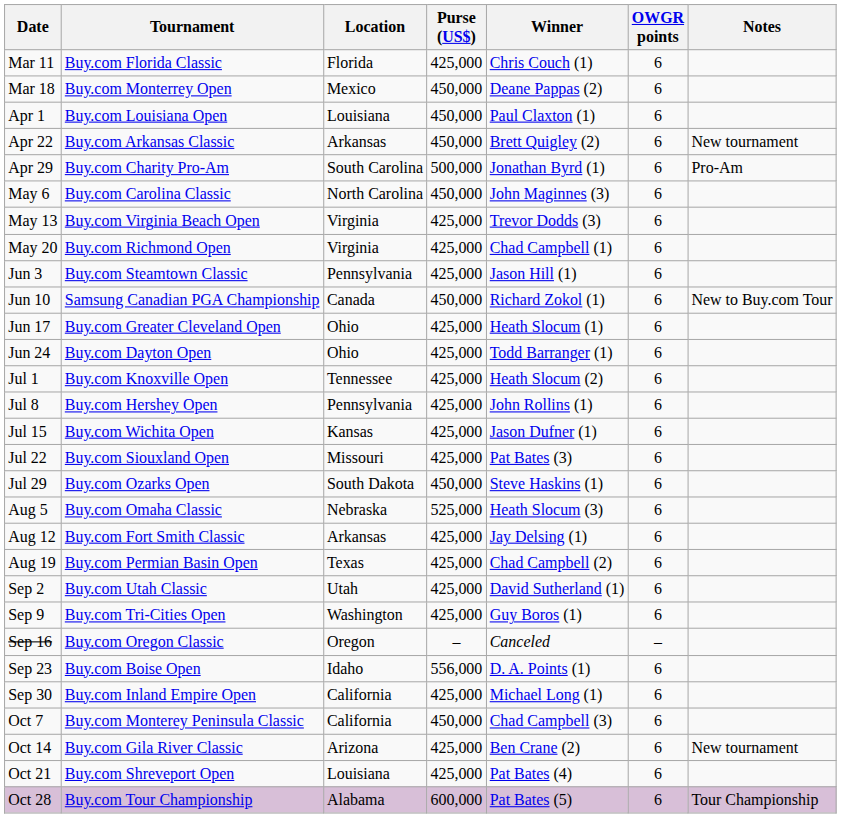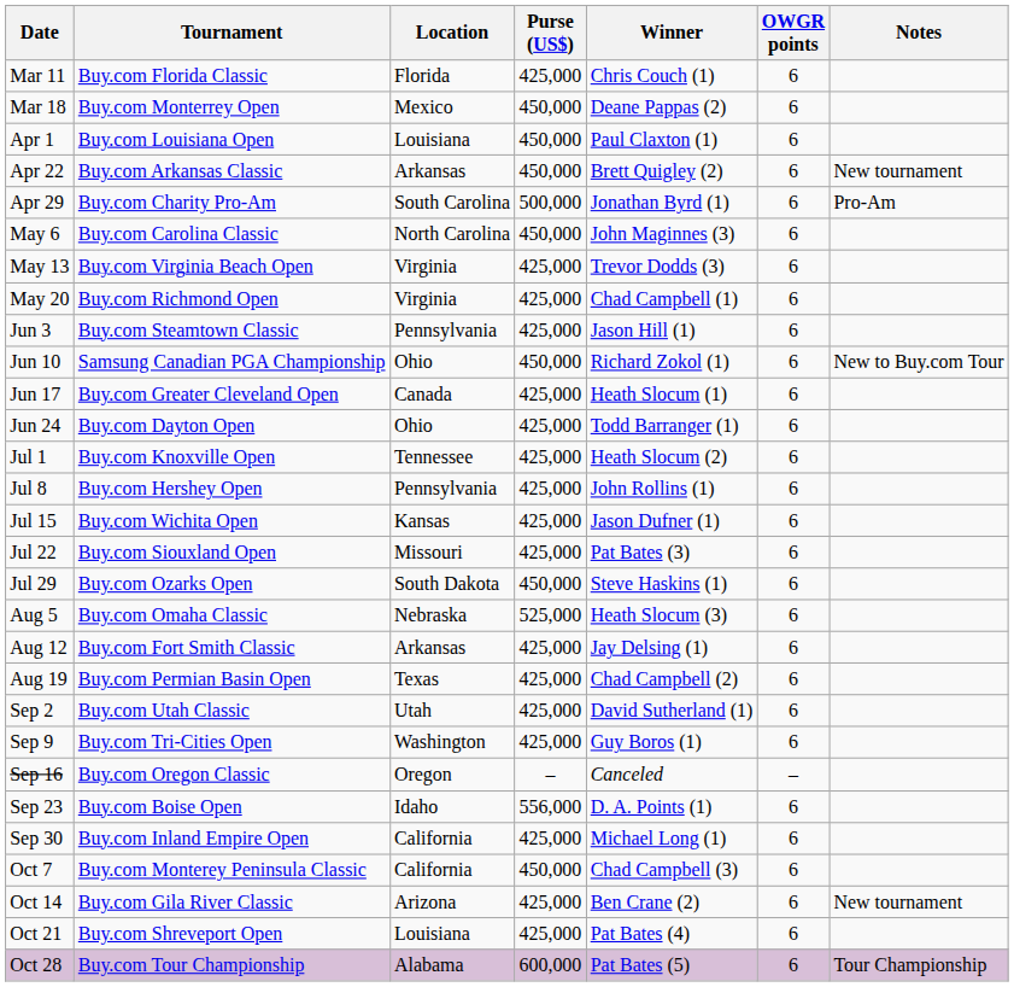Jun 10 | Location: Canada -> Ohio
Jun 17 | Location: Ohio -> Canada
